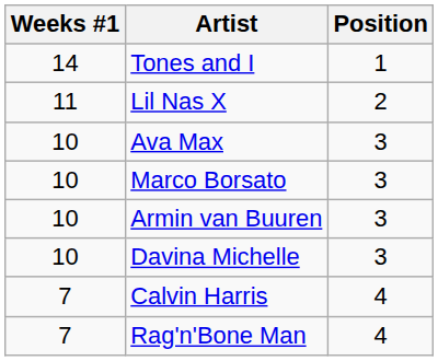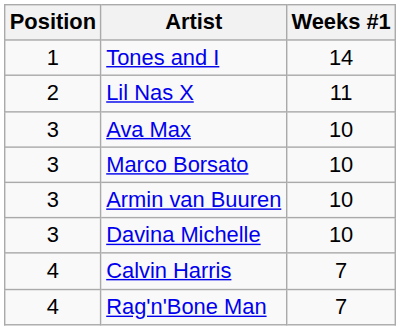columns swapped: Position <-> Weeks #1
